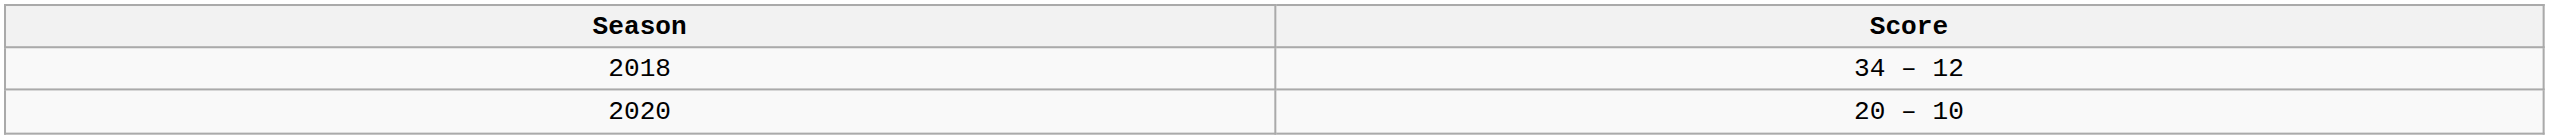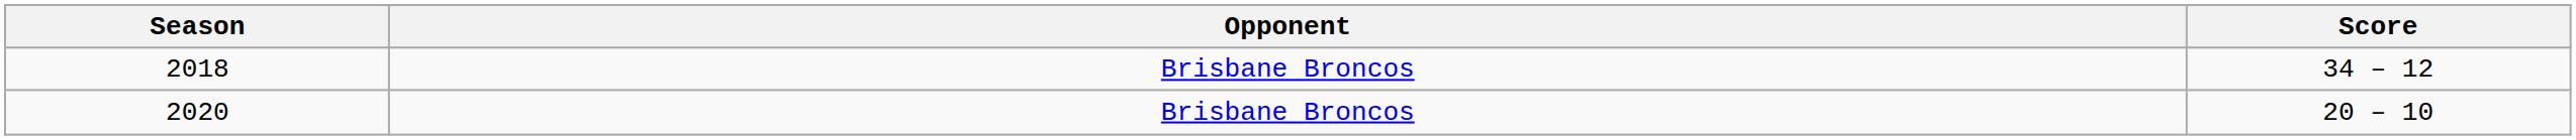+ column: Opponent | Brisbane Broncos | Brisbane Broncos
